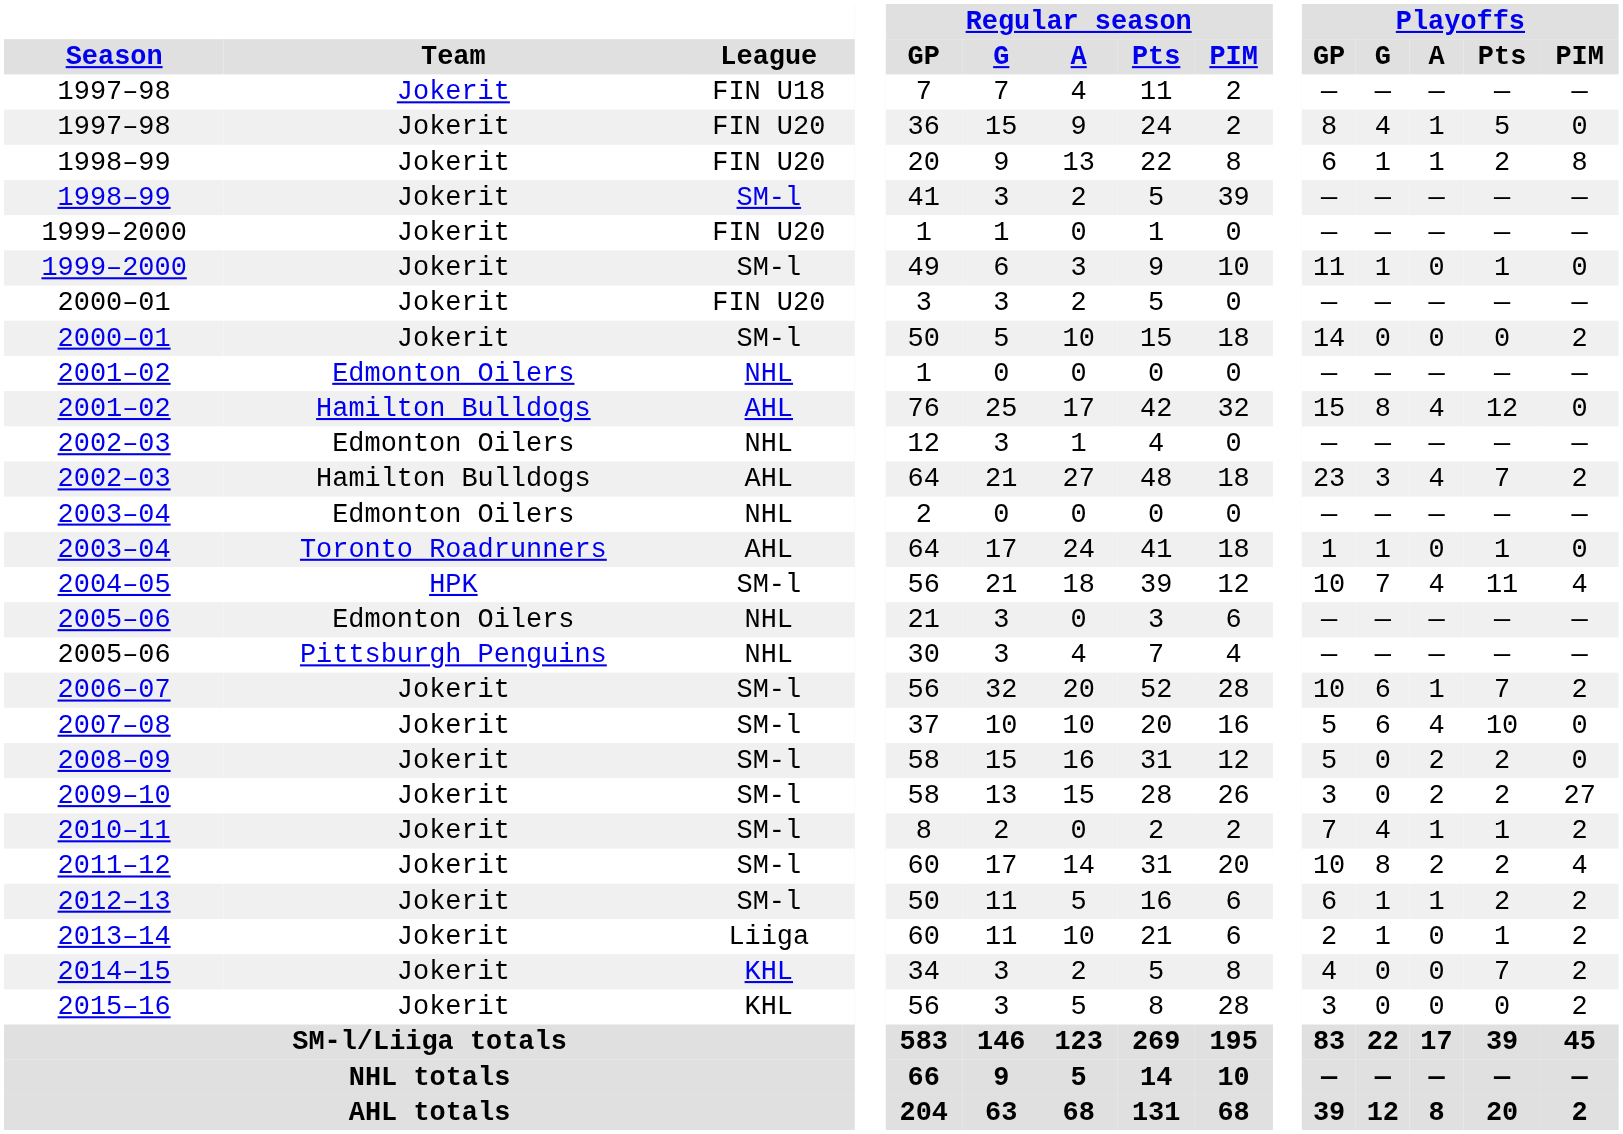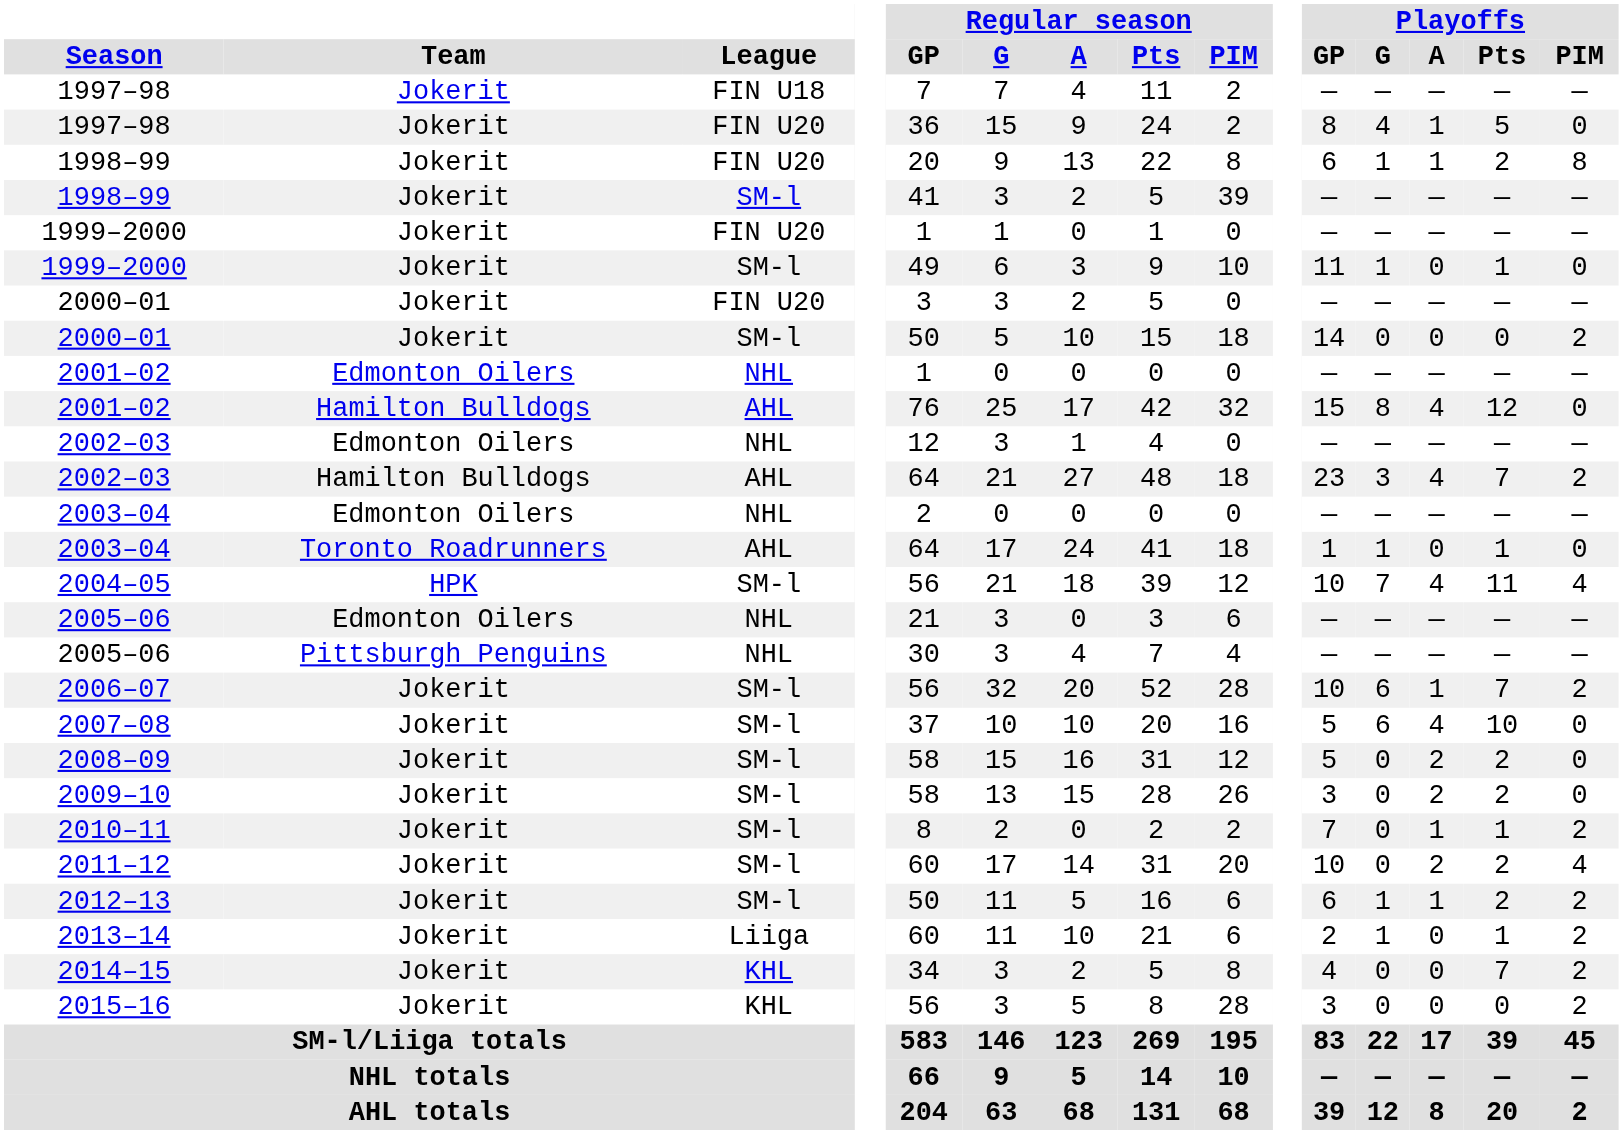2009–10 | Playoffs / PIM: 27 -> 0
2010–11 | Playoffs / G: 4 -> 0
2011–12 | Playoffs / G: 8 -> 0
